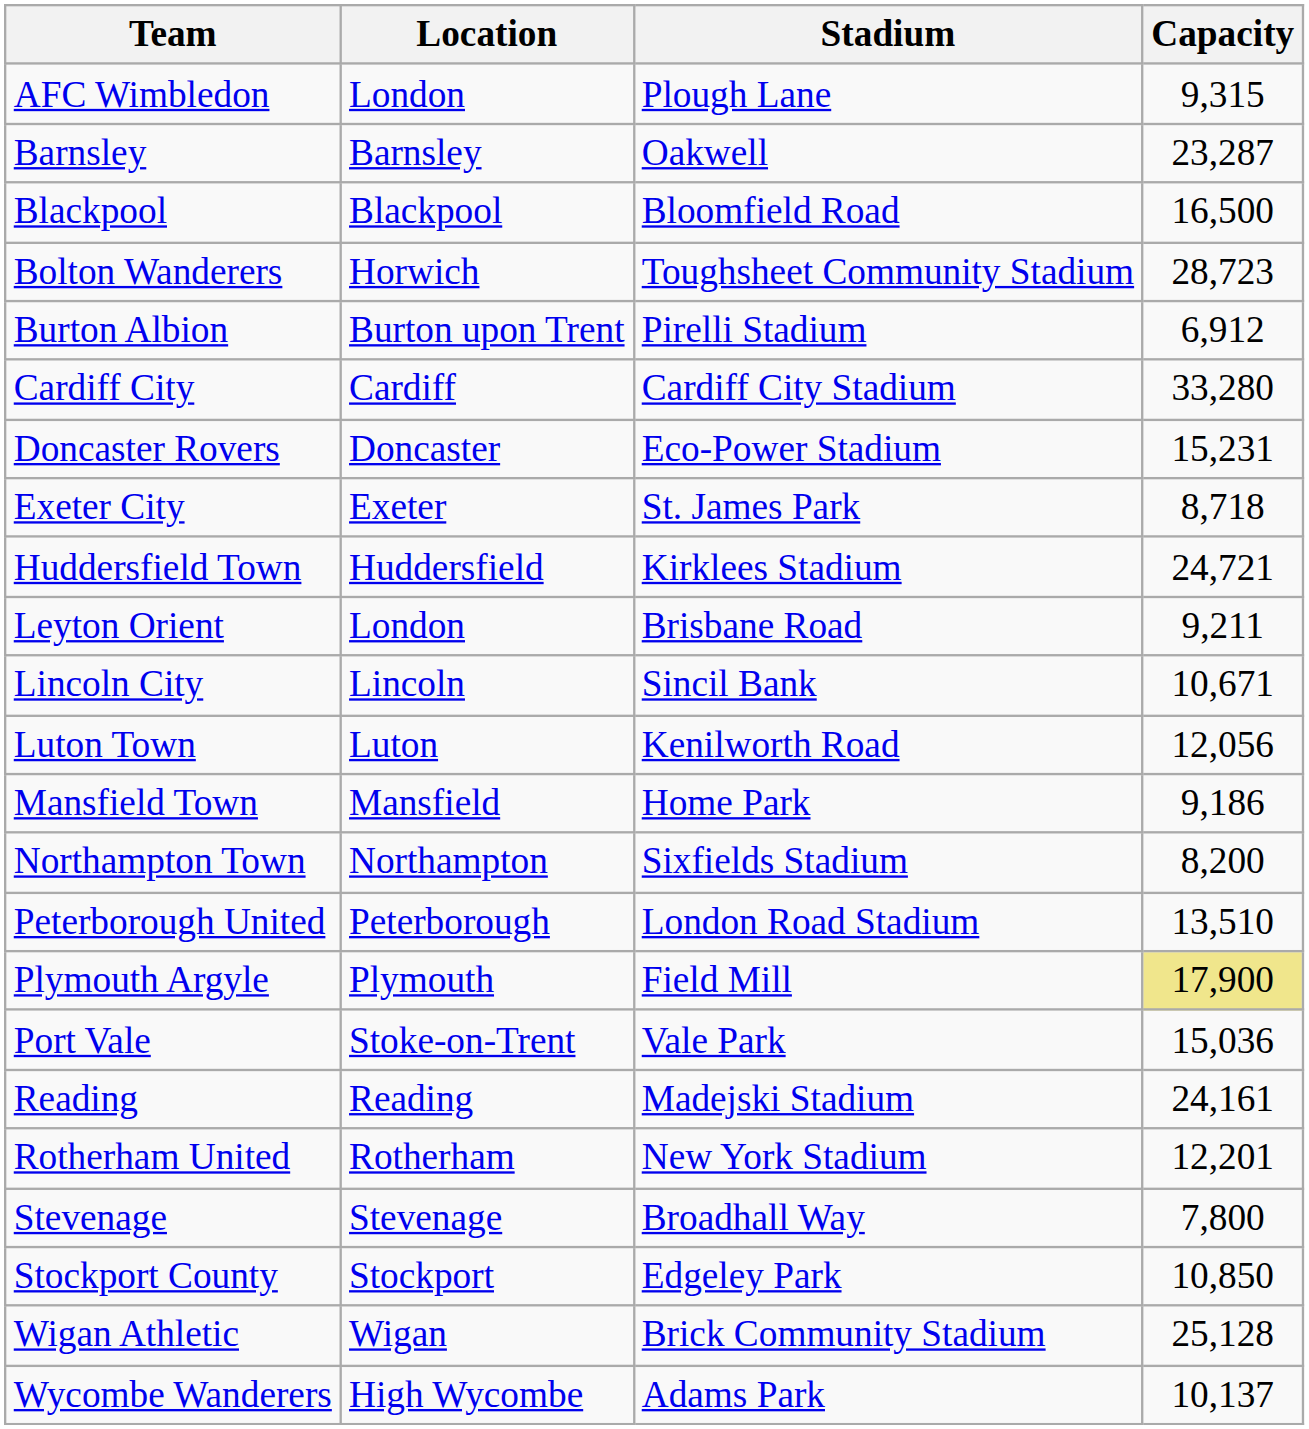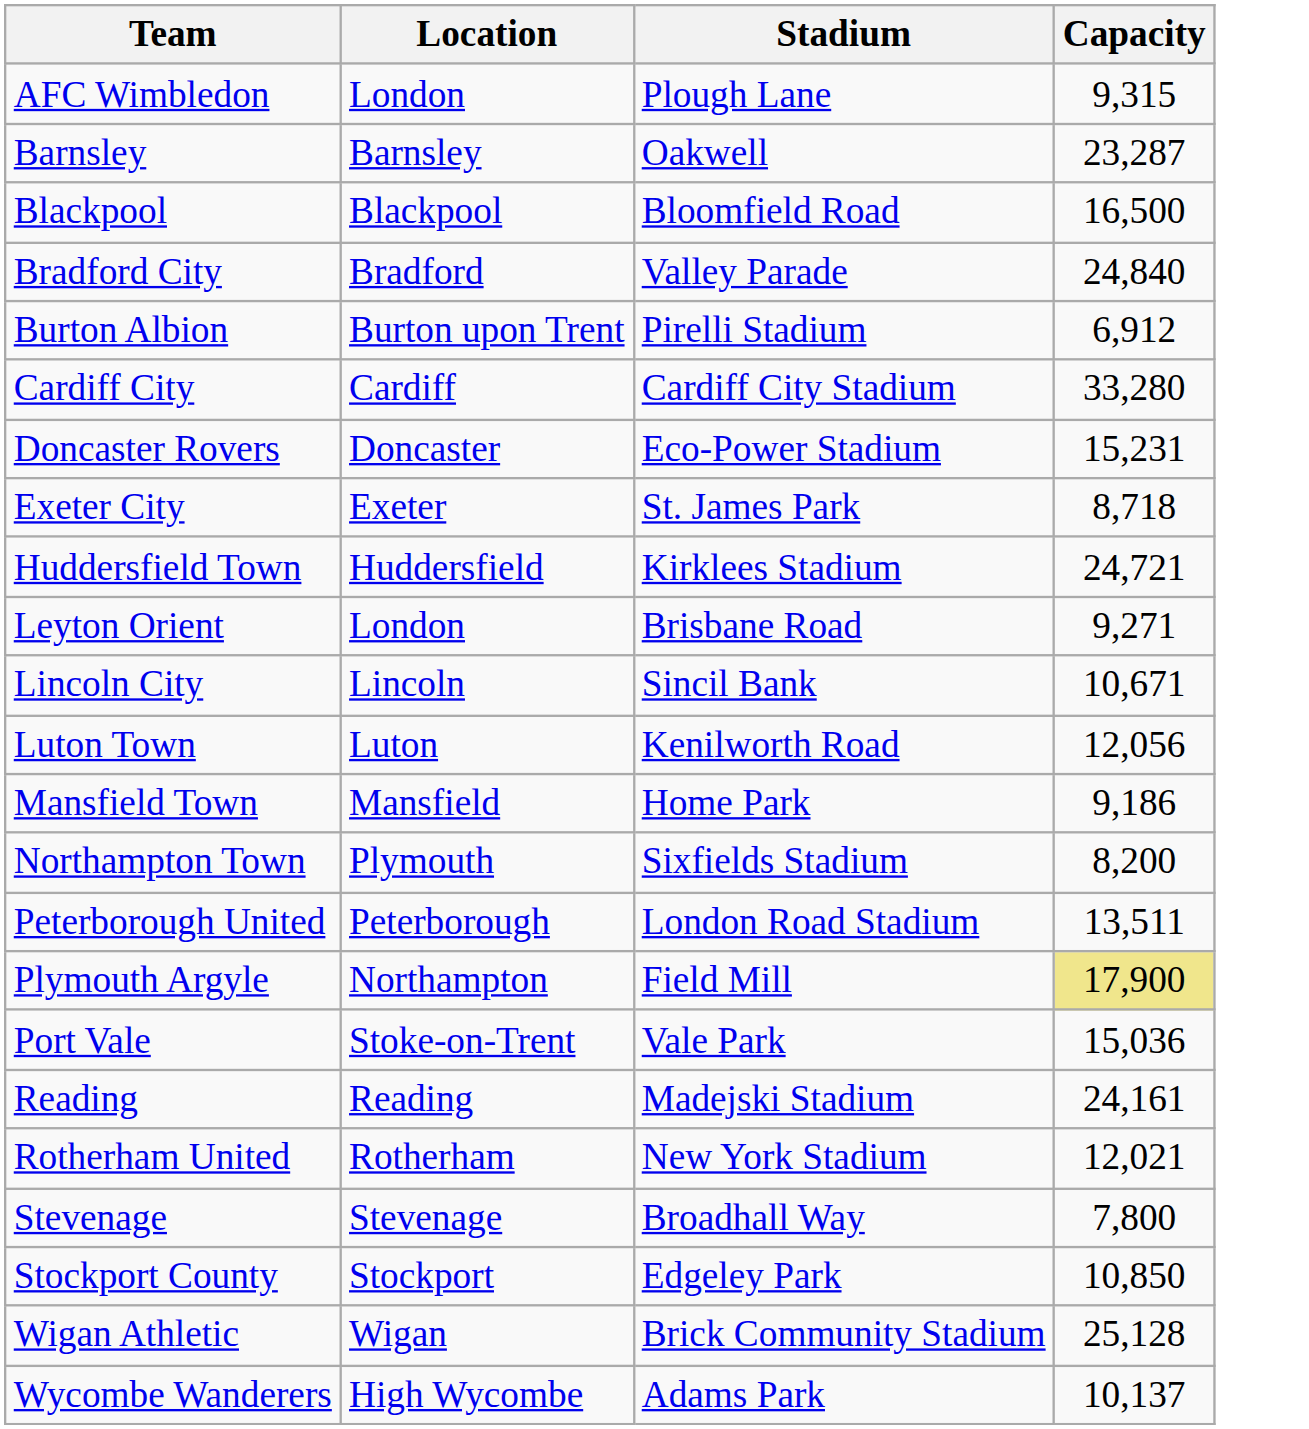- row: Bolton Wanderers | Horwich | Toughsheet Community Stadium | 28,723
+ row: Bradford City | Bradford | Valley Parade | 24,840
Leyton Orient | Capacity: 9,211 -> 9,271
Northampton Town | Location: Northampton -> Plymouth
Peterborough United | Capacity: 13,510 -> 13,511
Plymouth Argyle | Location: Plymouth -> Northampton
Rotherham United | Capacity: 12,201 -> 12,021
